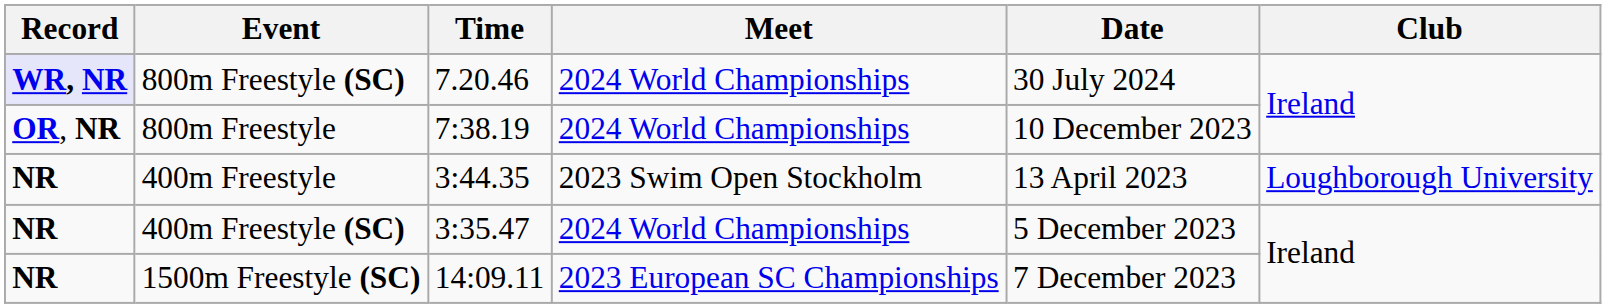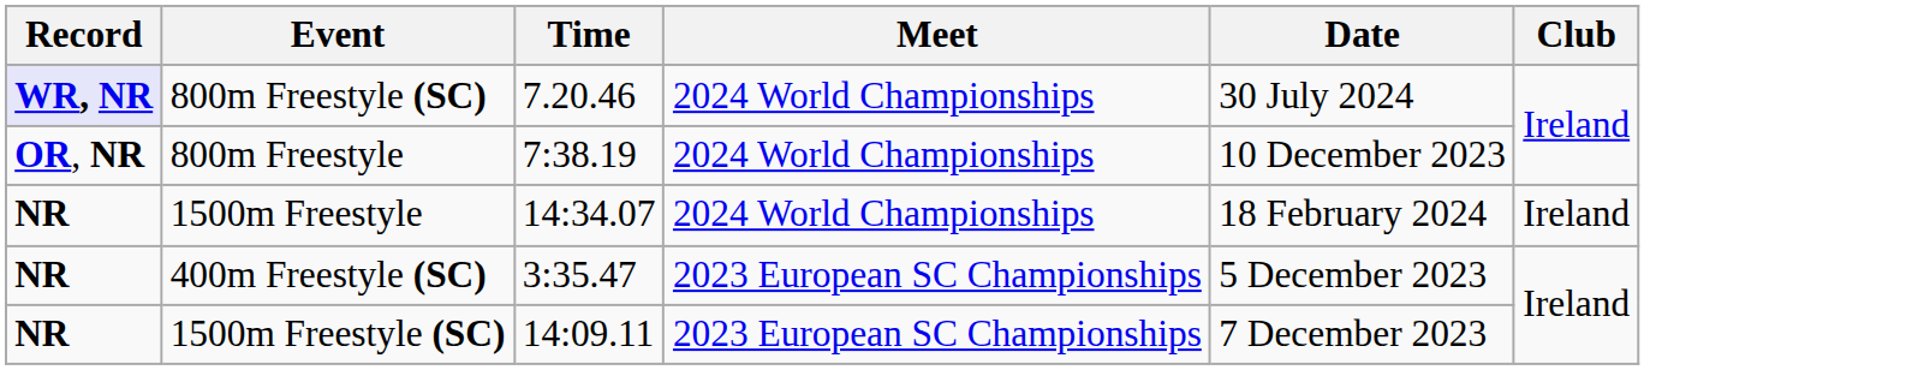- row: NR | 400m Freestyle | 3:44.35 | 2023 Swim Open Stockholm | 13 April 2023 | Loughborough University
+ row: NR | 1500m Freestyle | 14:34.07 | 2024 World Championships | 18 February 2024 | Ireland
400m Freestyle (SC) | Meet: 2024 World Championships -> 2023 European SC Championships
